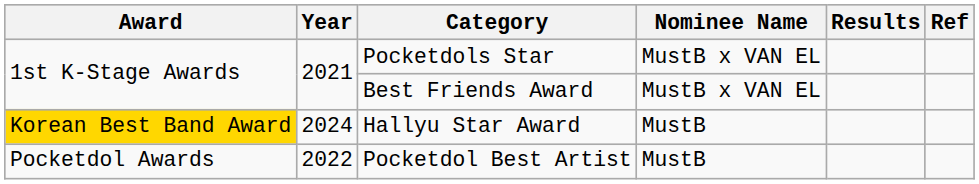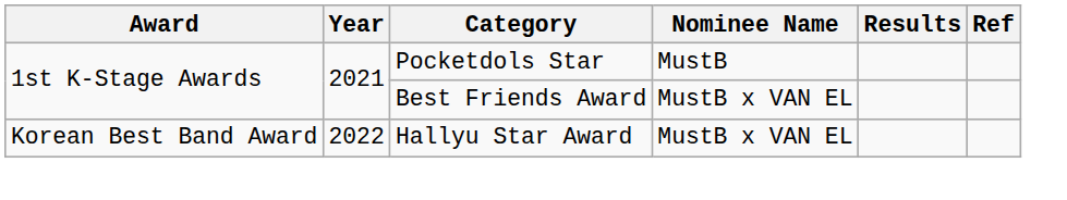Pocketdols Star | Nominee Name: MustB x VAN EL -> MustB
Hallyu Star Award | Award: gold background -> no background
Hallyu Star Award | Year: 2024 -> 2022
Hallyu Star Award | Nominee Name: MustB -> MustB x VAN EL
- row: Pocketdol Awards | 2022 | Pocketdol Best Artist | MustB
